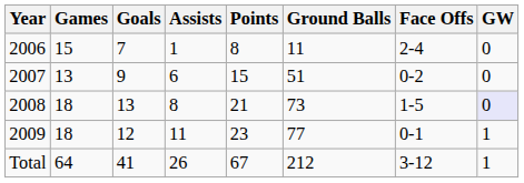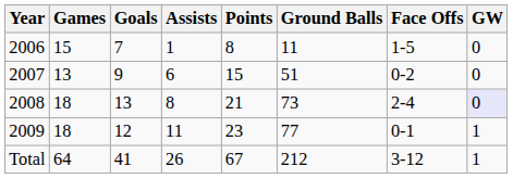2006 | Face Offs: 2-4 -> 1-5
2008 | Face Offs: 1-5 -> 2-4
